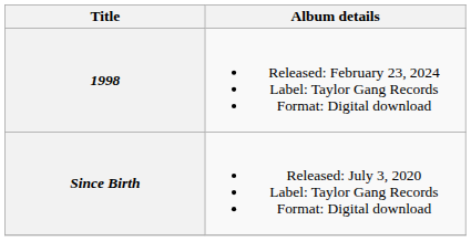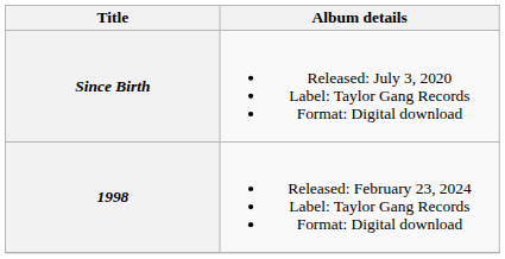rows swapped: Since Birth <-> 1998
